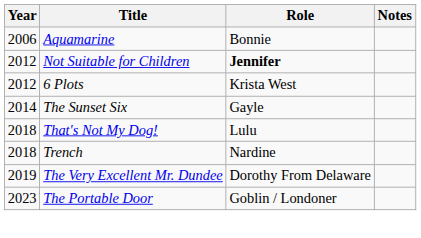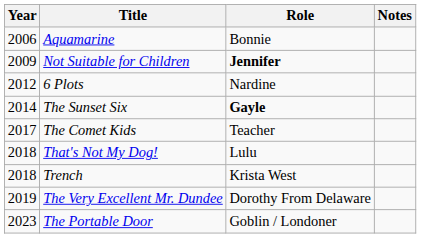Not Suitable for Children | Year: 2012 -> 2009
6 Plots | Role: Krista West -> Nardine
The Sunset Six | Role: normal -> bold
+ row: 2017 | The Comet Kids | Teacher
Trench | Role: Nardine -> Krista West
